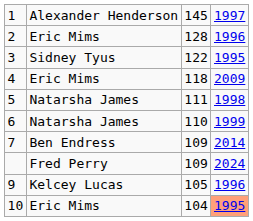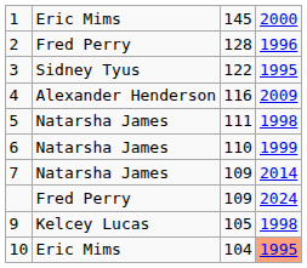1 | column 2: Alexander Henderson -> Eric Mims
1 | column 4: 1997 -> 2000
2 | column 2: Eric Mims -> Fred Perry
4 | column 2: Eric Mims -> Alexander Henderson
4 | column 3: 118 -> 116
7 | column 2: Ben Endress -> Natarsha James
9 | column 4: 1996 -> 1998
